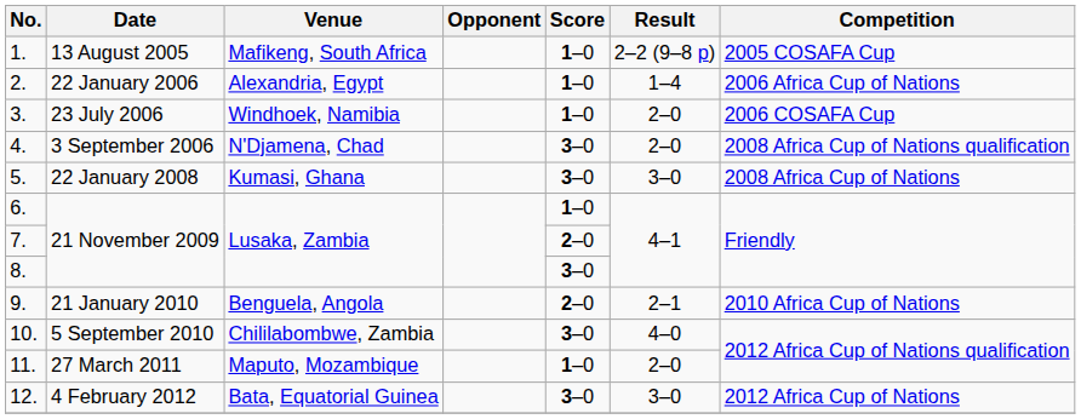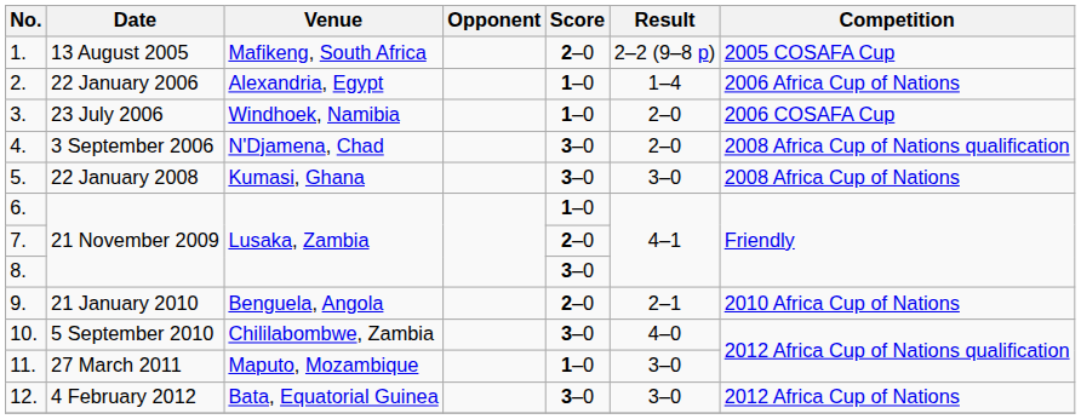1. | Score: 1–0 -> 2–0
11. | Result: 2–0 -> 3–0
